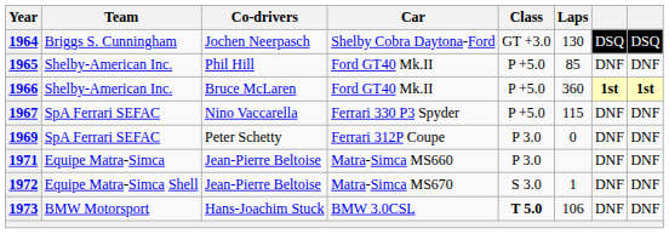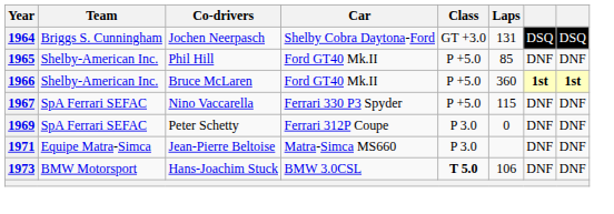1964 | Laps: 130 -> 131
- row: 1972 | Equipe Matra-Simca Shell | Jean-Pierre Beltoise | Matra-Simca MS670 | S 3.0 | 1 | DNF | DNF
